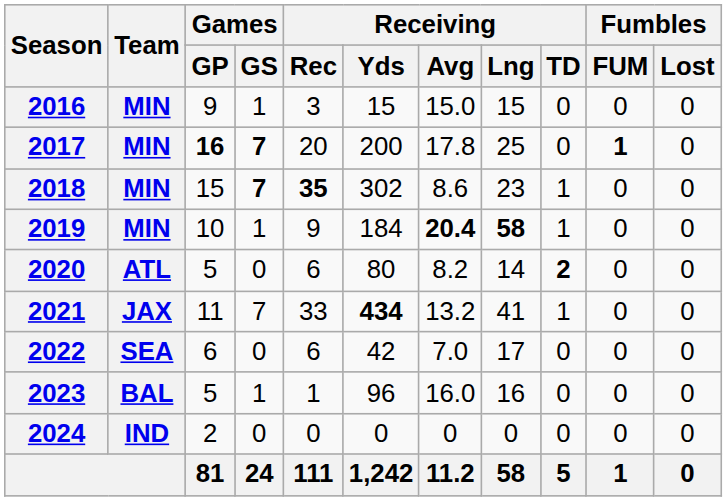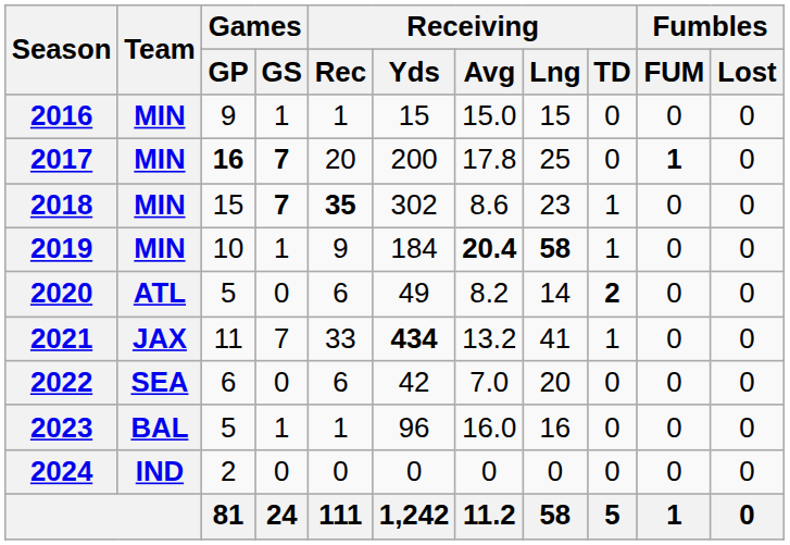2016 | Receiving / Rec: 3 -> 1
2020 | Receiving / Yds: 80 -> 49
2022 | Receiving / Lng: 17 -> 20
